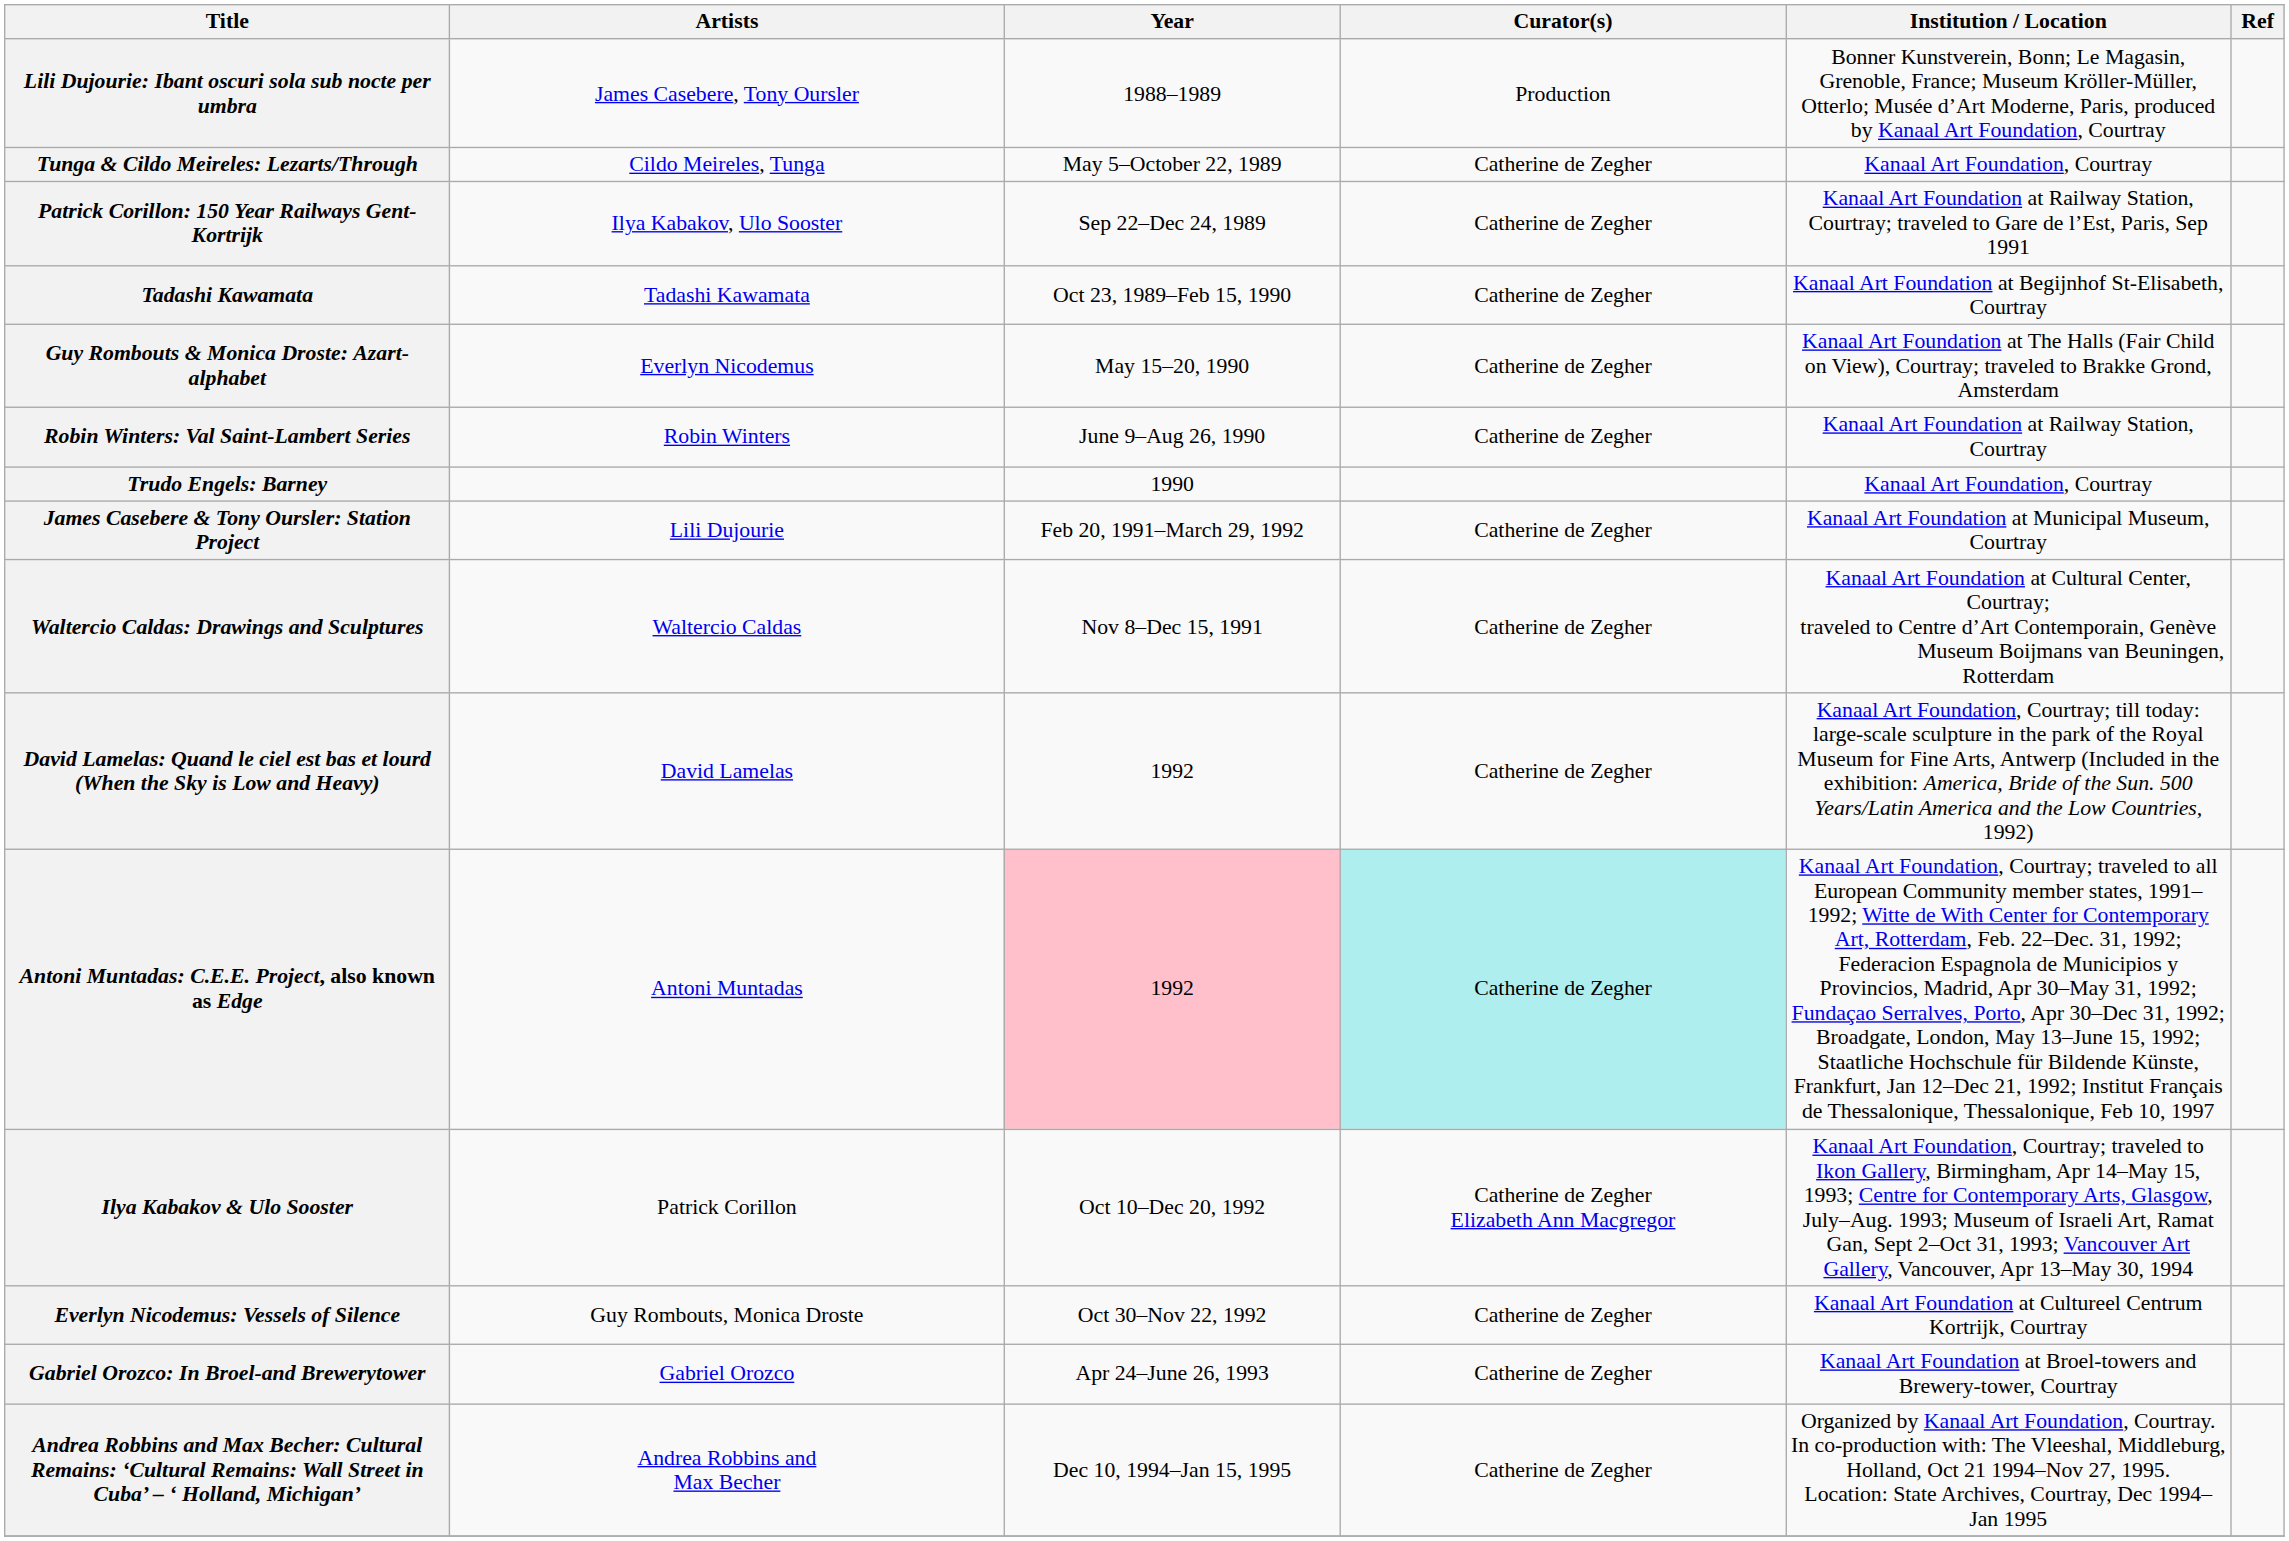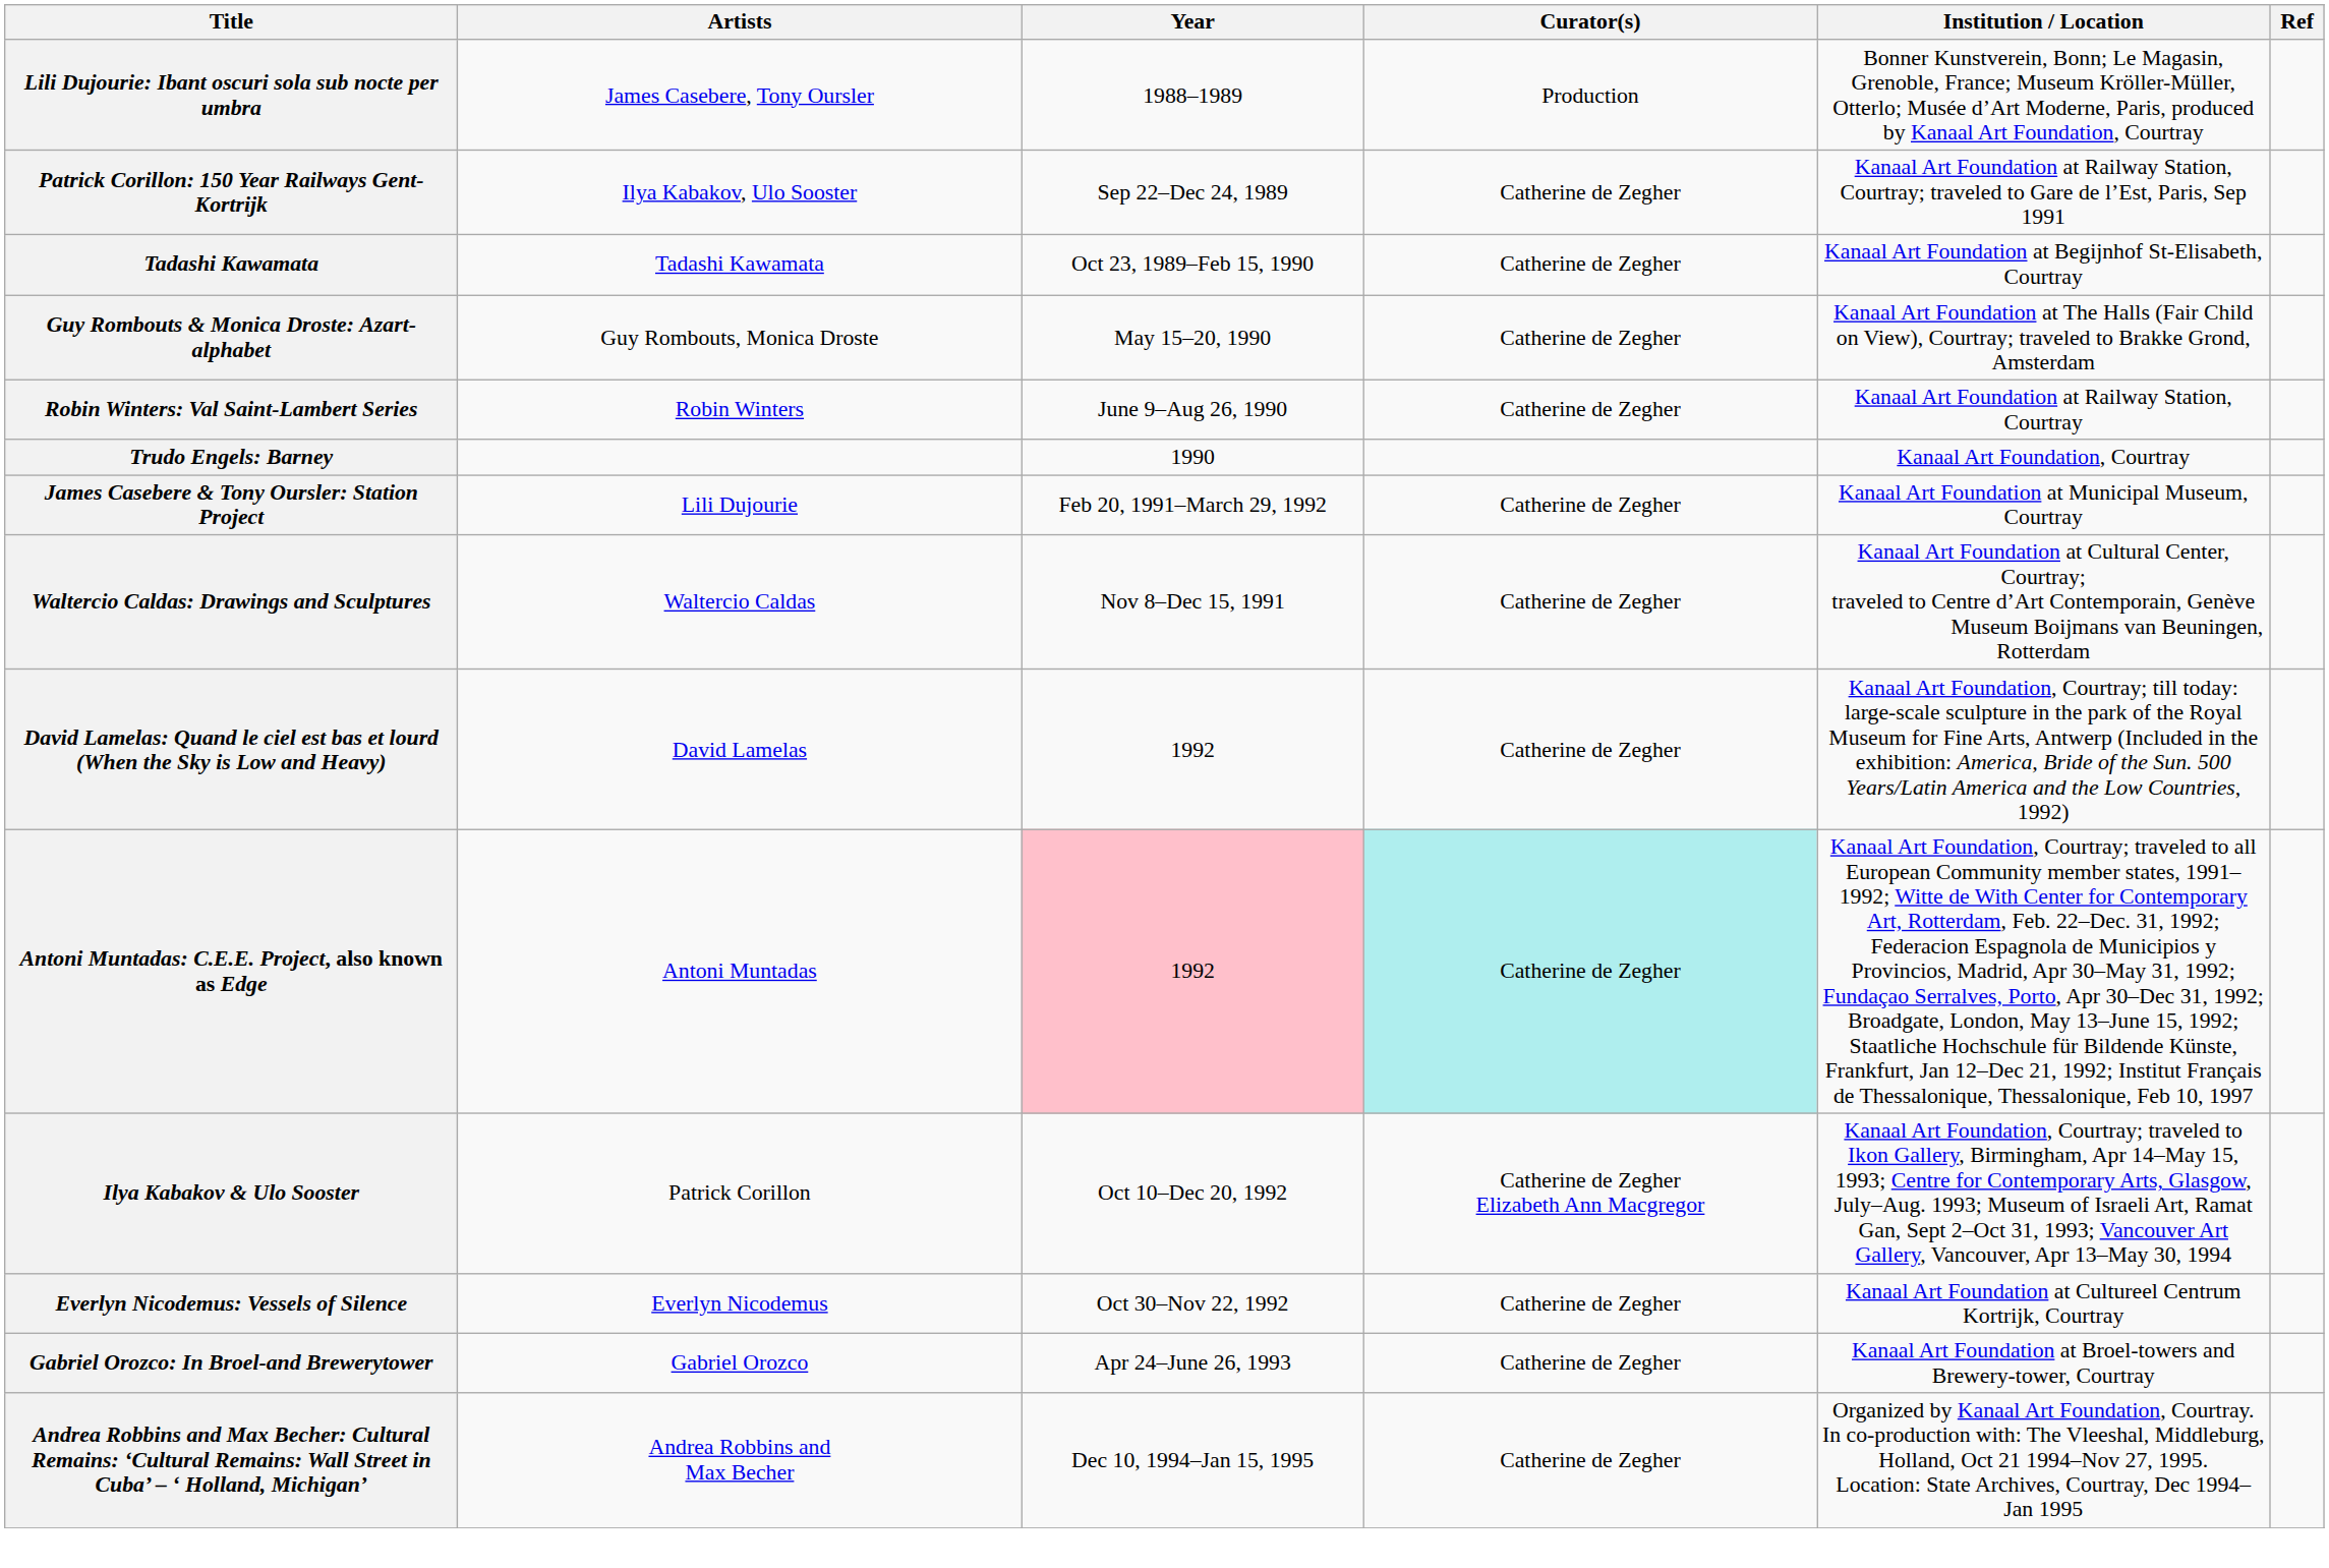- row: Tunga & Cildo Meireles: Lezarts/Through | Cildo Meireles, Tunga | May 5–October 22, 1989 | Catherine de Zegher | Kanaal Art Foundation, Courtray
Guy Rombouts & Monica Droste: Azart-alphabet | Artists: Everlyn Nicodemus -> Guy Rombouts, Monica Droste
Everlyn Nicodemus: Vessels of Silence | Artists: Guy Rombouts, Monica Droste -> Everlyn Nicodemus
